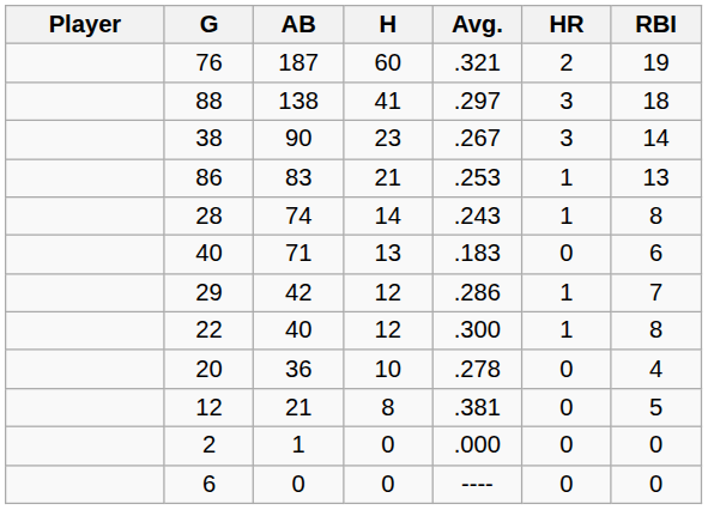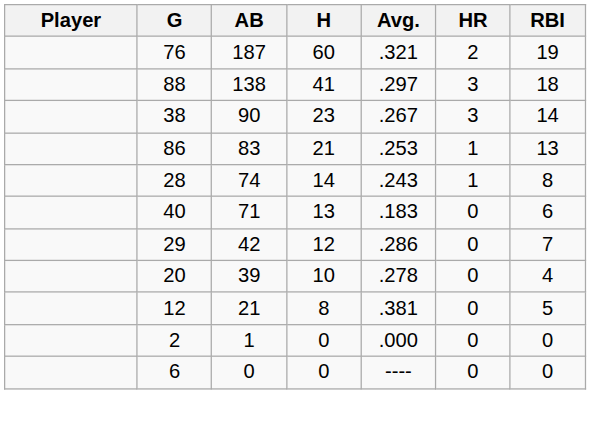29 | HR: 1 -> 0
- row: 22 | 40 | 12 | .300 | 1 | 8
20 | AB: 36 -> 39
